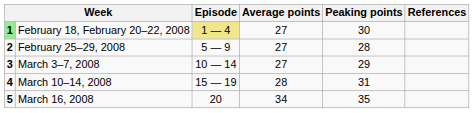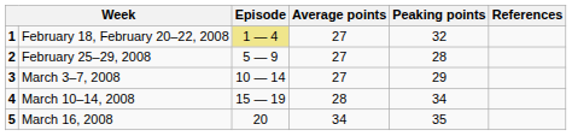February 18, February 20–22, 2008 | column 1: lightgreen background -> no background
February 18, February 20–22, 2008 | Peaking points: 30 -> 32
March 10–14, 2008 | Peaking points: 31 -> 34
